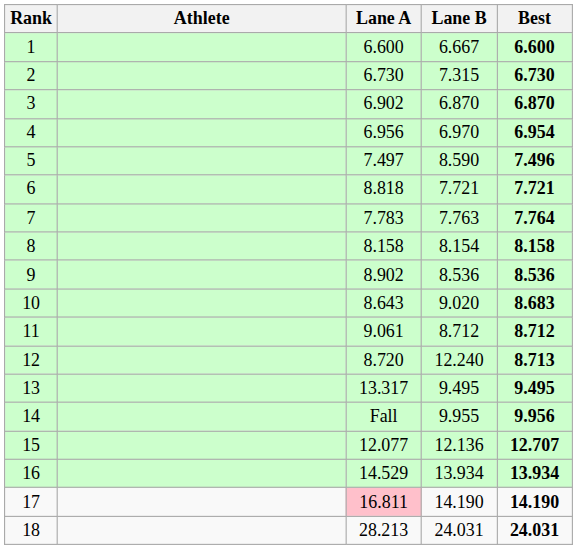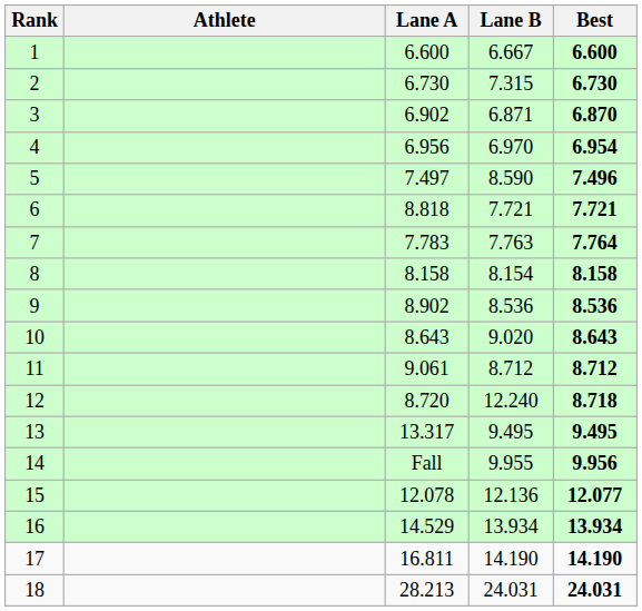3 | Lane B: 6.870 -> 6.871
10 | Best: 8.683 -> 8.643
12 | Best: 8.713 -> 8.718
15 | Lane A: 12.077 -> 12.078
15 | Best: 12.707 -> 12.077
17 | Lane A: pink background -> no background
